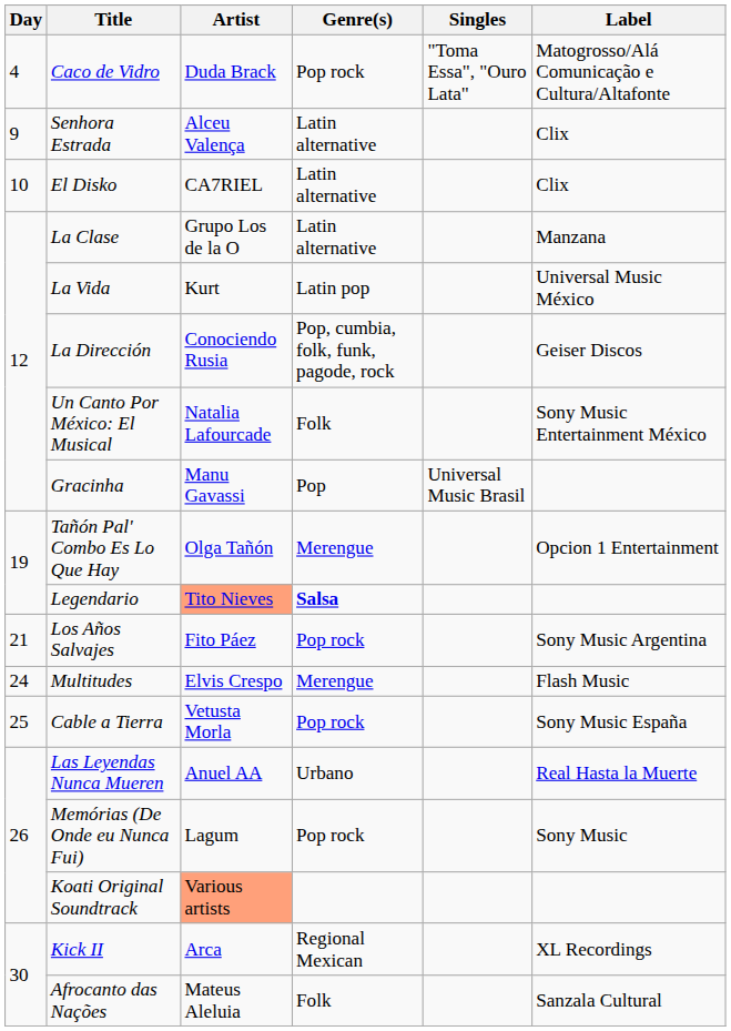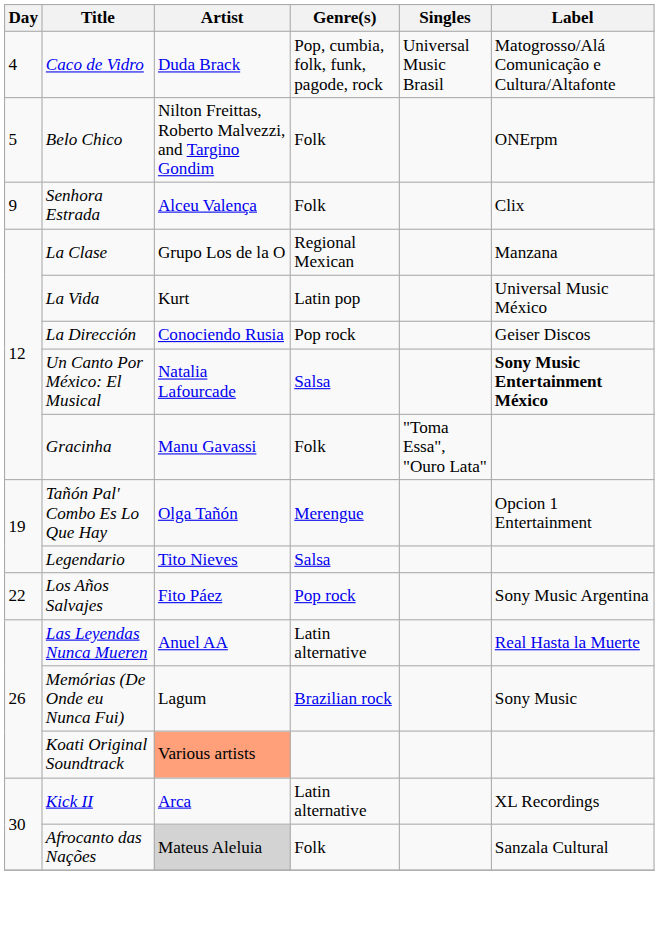Caco de Vidro | Genre(s): Pop rock -> Pop, cumbia, folk, funk, pagode, rock
Caco de Vidro | Singles: "Toma Essa", "Ouro Lata" -> Universal Music Brasil
+ row: 5 | Belo Chico | Nilton Freittas, Roberto Malvezzi, and Targino Gondim | Folk | ONErpm
Senhora Estrada | Genre(s): Latin alternative -> Folk
- row: 10 | El Disko | CA7RIEL | Latin alternative | Clix
La Clase | Genre(s): Latin alternative -> Regional Mexican
La Dirección | Genre(s): Pop, cumbia, folk, funk, pagode, rock -> Pop rock
Un Canto Por México: El Musical | Genre(s): Folk -> Salsa
Un Canto Por México: El Musical | Label: normal -> bold
Gracinha | Genre(s): Pop -> Folk
Gracinha | Singles: Universal Music Brasil -> "Toma Essa", "Ouro Lata"
Legendario | Artist: lightsalmon background -> no background
Legendario | Genre(s): bold -> normal
- row: 21 | Los Años Salvajes | Fito Páez | Pop rock | Sony Music Argentina
+ row: 22 | Los Años Salvajes | Fito Páez | Pop rock | Sony Music Argentina
- row: 24 | Multitudes | Elvis Crespo | Merengue | Flash Music
- row: 25 | Cable a Tierra | Vetusta Morla | Pop rock | Sony Music España
Las Leyendas Nunca Mueren | Genre(s): Urbano -> Latin alternative
Memórias (De Onde eu Nunca Fui) | Genre(s): Pop rock -> Brazilian rock
Kick II | Genre(s): Regional Mexican -> Latin alternative
Afrocanto das Nações | Artist: no background -> lightgrey background
